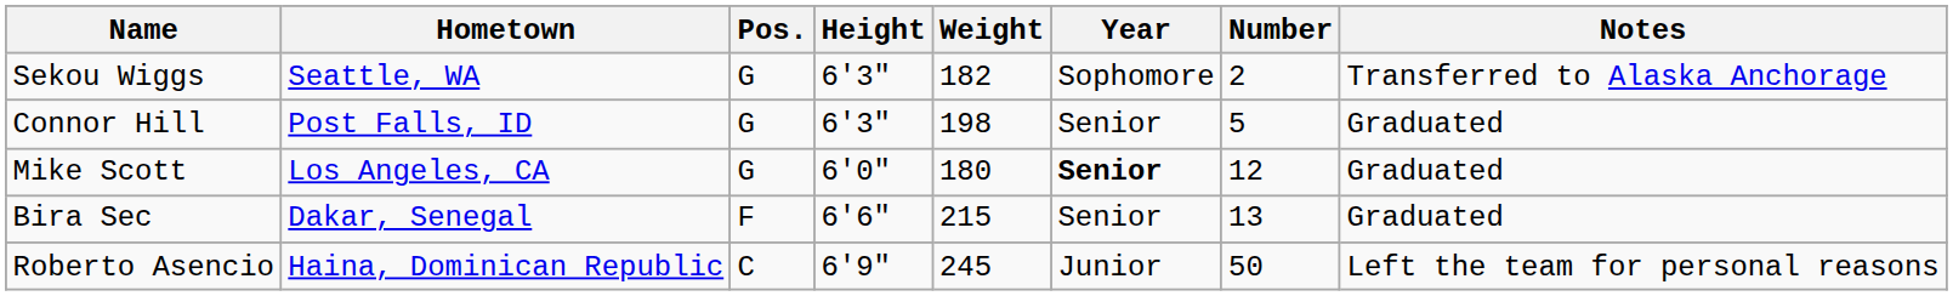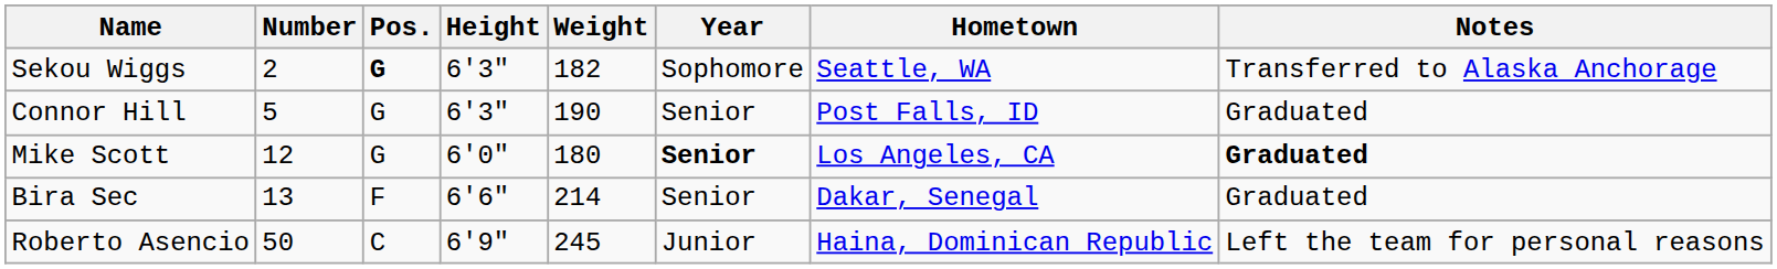columns swapped: Number <-> Hometown
Sekou Wiggs | Pos.: normal -> bold
Connor Hill | Weight: 198 -> 190
Mike Scott | Notes: normal -> bold
Bira Sec | Weight: 215 -> 214
